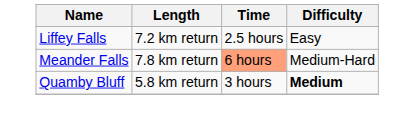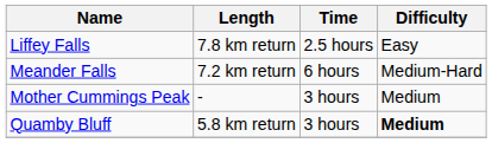Liffey Falls | Length: 7.2 km return -> 7.8 km return
Meander Falls | Length: 7.8 km return -> 7.2 km return
Meander Falls | Time: lightsalmon background -> no background
+ row: Mother Cummings Peak | - | 3 hours | Medium
